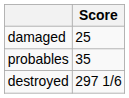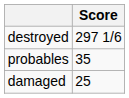rows swapped: destroyed <-> damaged
